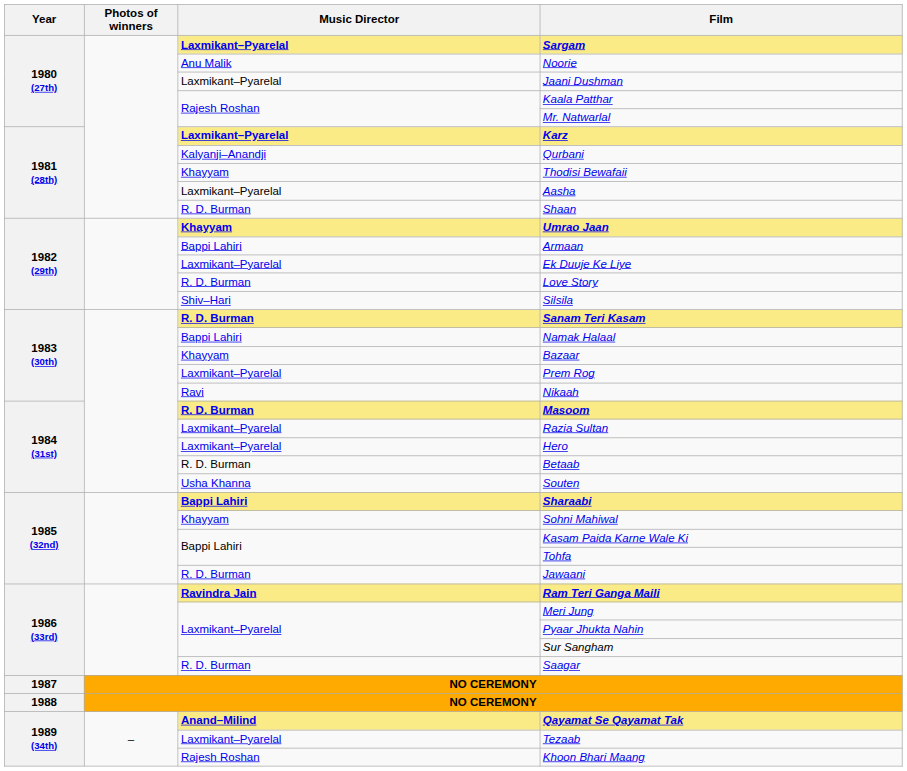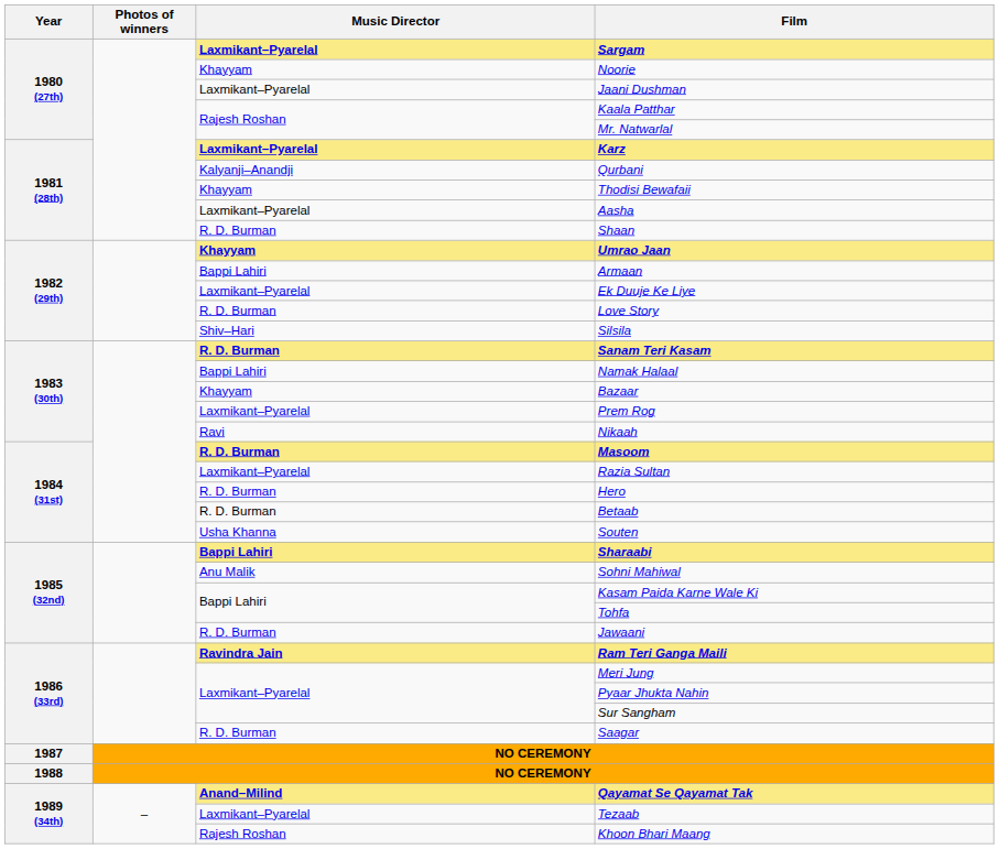Noorie | Music Director: Anu Malik -> Khayyam
Hero | Music Director: Laxmikant–Pyarelal -> R. D. Burman
Sohni Mahiwal | Music Director: Khayyam -> Anu Malik
